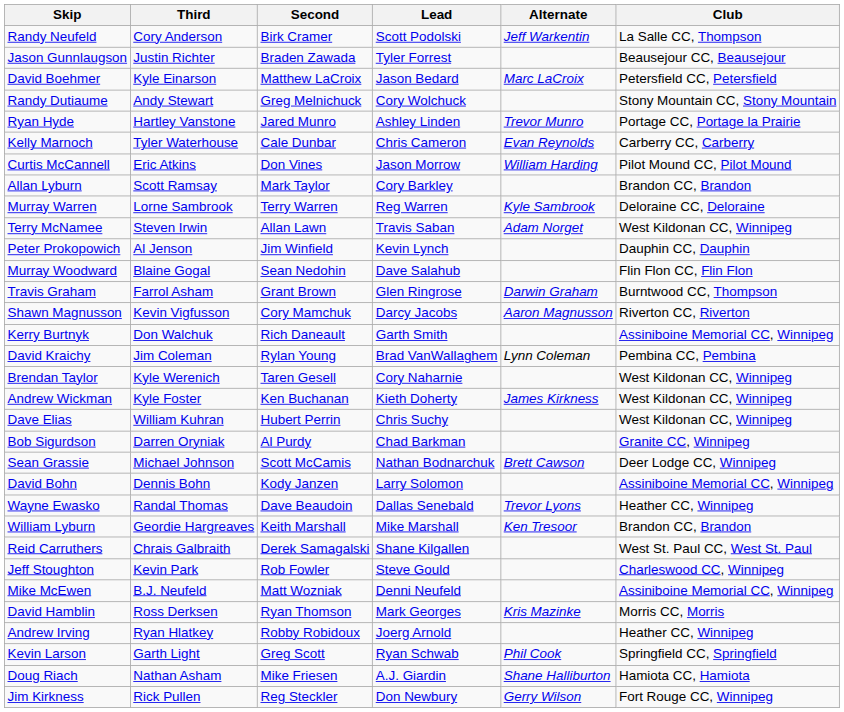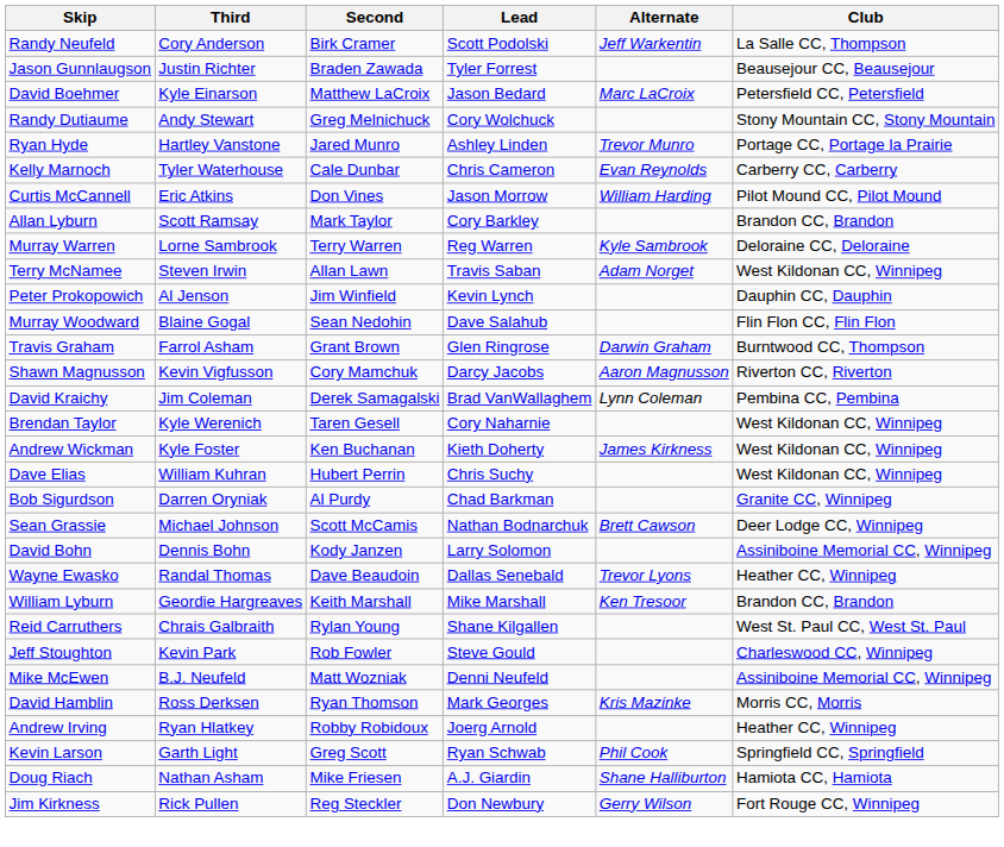- row: Kerry Burtnyk | Don Walchuk | Rich Daneault | Garth Smith | Assiniboine Memorial CC, Winnipeg
David Kraichy | Second: Rylan Young -> Derek Samagalski
Reid Carruthers | Second: Derek Samagalski -> Rylan Young
